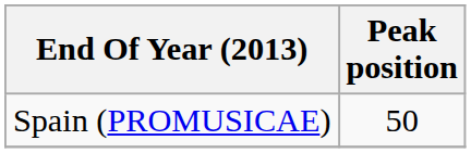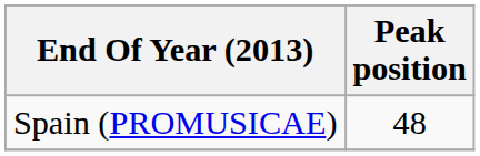Spain (PROMUSICAE) | Peak position: 50 -> 48
